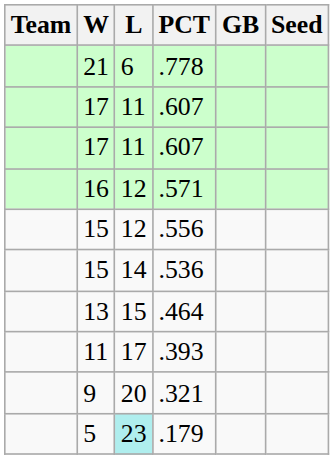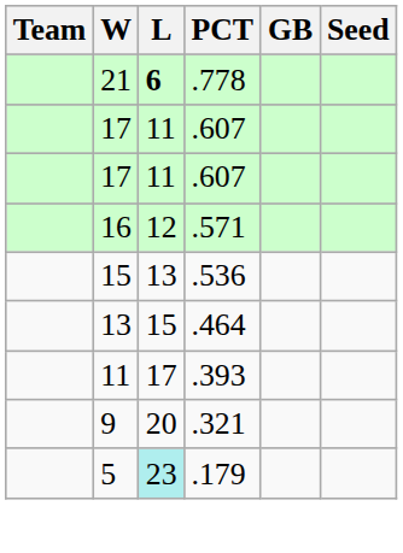.778 | L: normal -> bold
- row: 15 | 12 | .556
.536 | L: 14 -> 13
